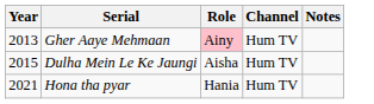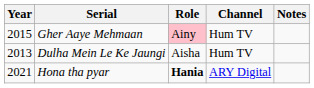Gher Aaye Mehmaan | Year: 2013 -> 2015
Dulha Mein Le Ke Jaungi | Year: 2015 -> 2013
Hona tha pyar | Role: normal -> bold
Hona tha pyar | Channel: Hum TV -> ARY Digital
